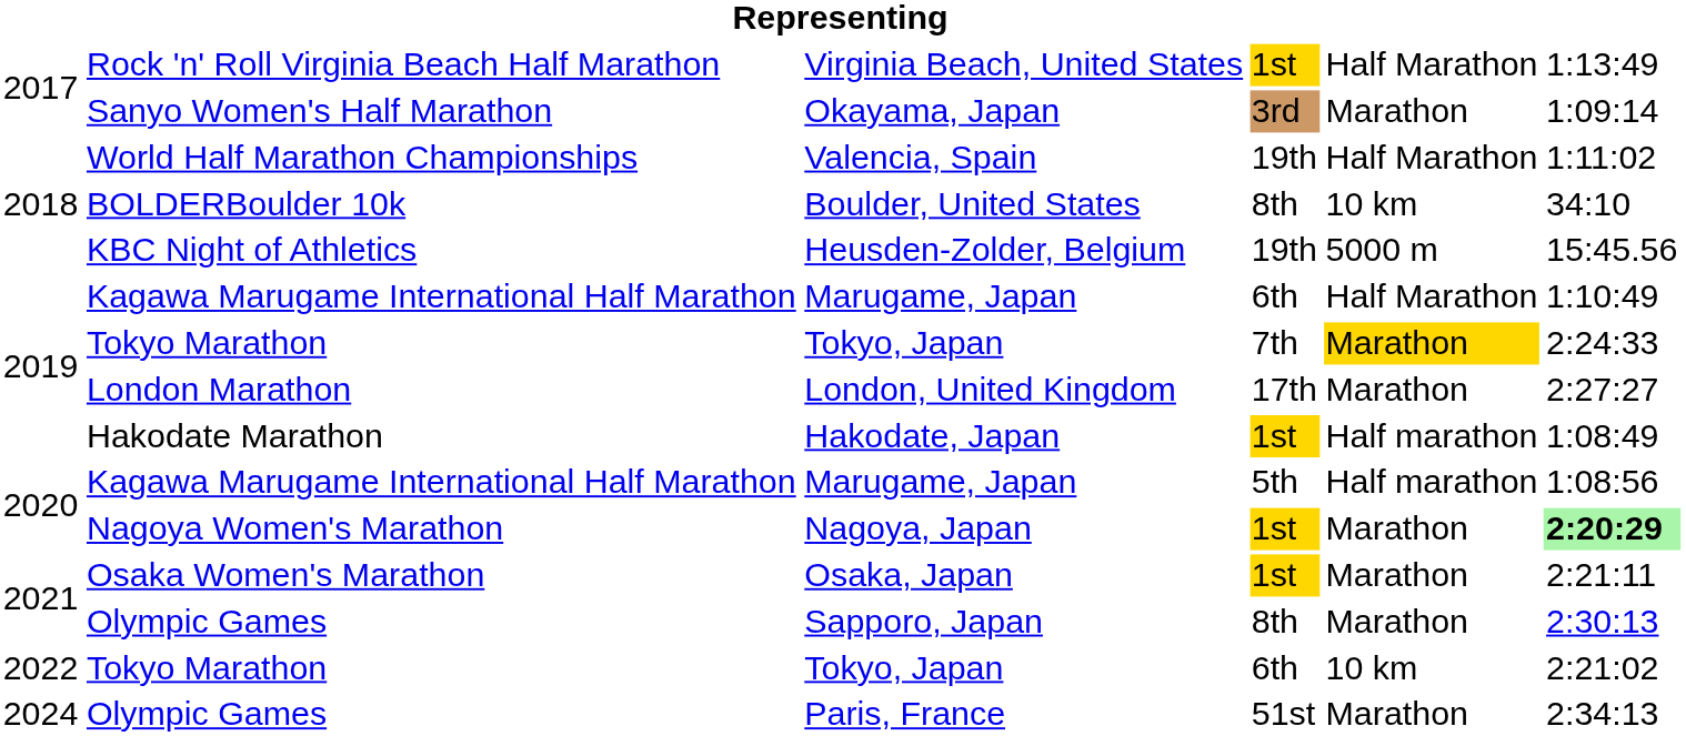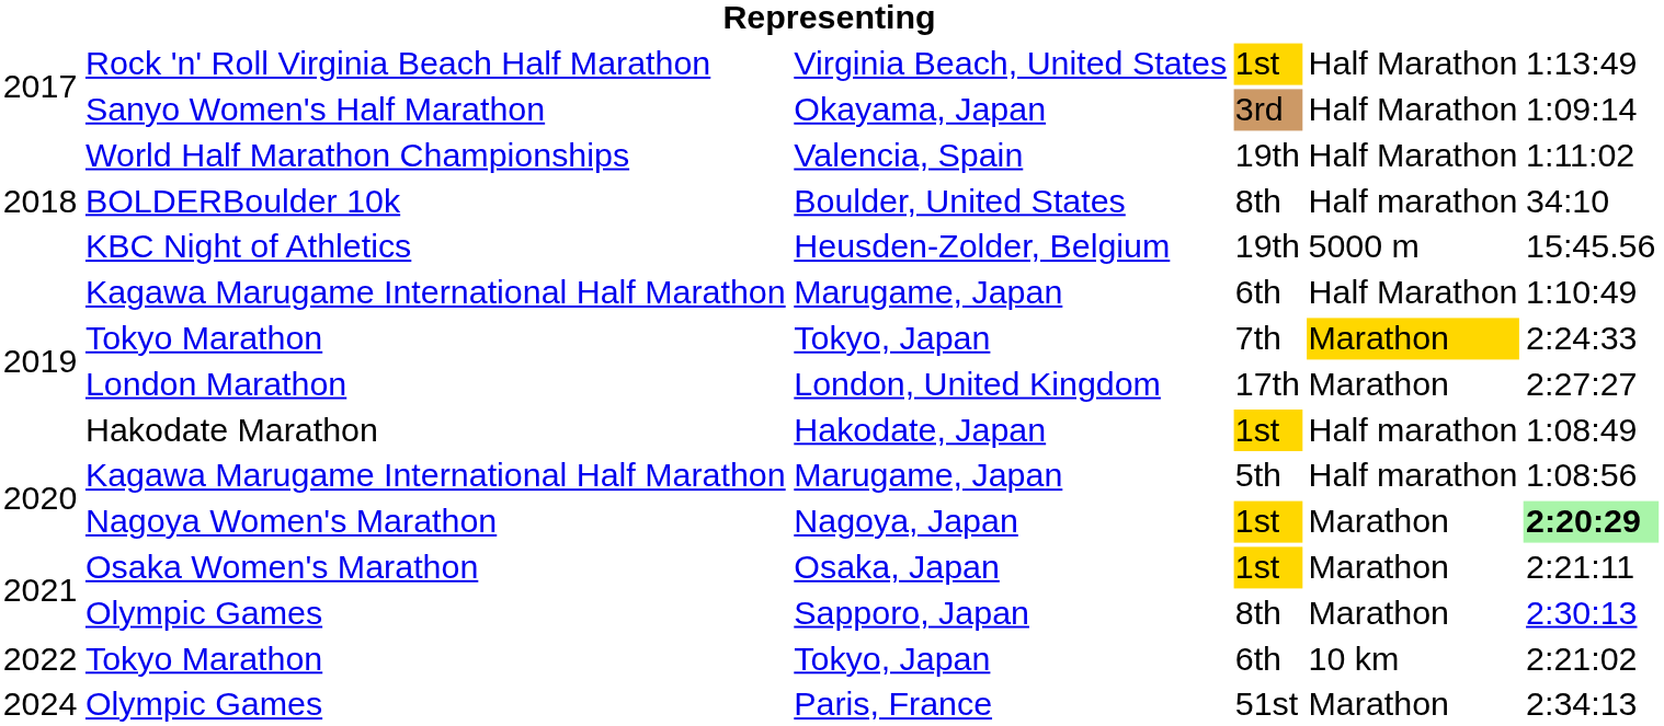Okayama, Japan | column 5: Marathon -> Half Marathon
Boulder, United States | column 5: 10 km -> Half marathon
